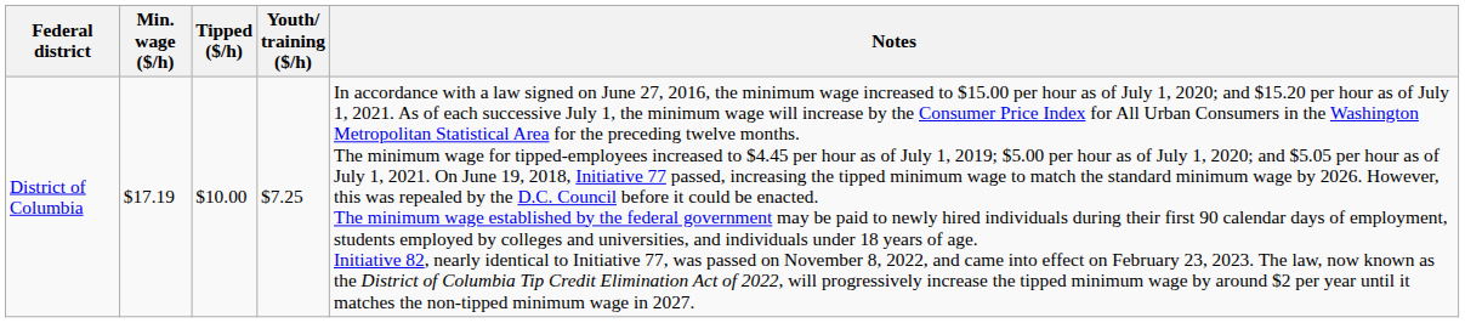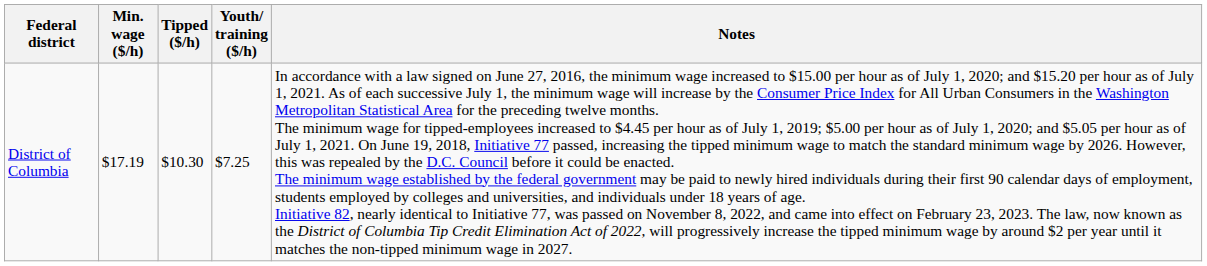District of Columbia | Tipped ($/h): $10.00 -> $10.30
